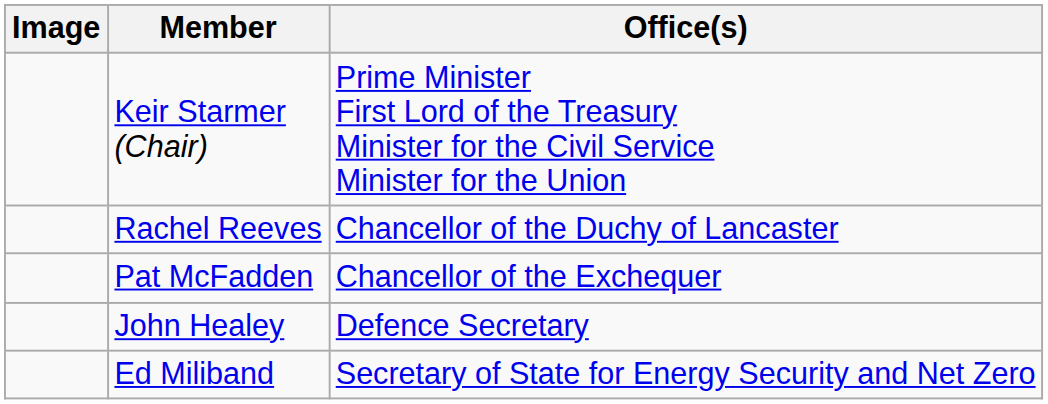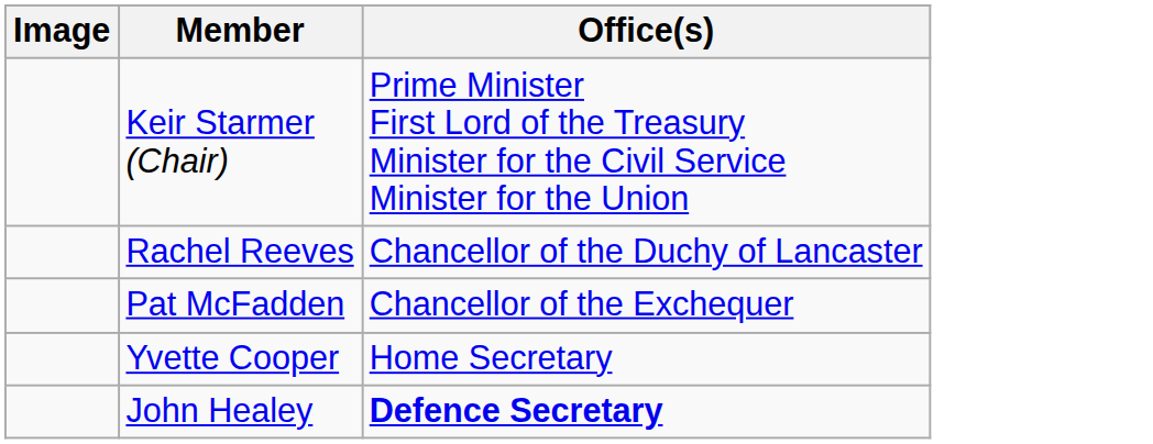+ row: Yvette Cooper | Home Secretary
John Healey | Office(s): normal -> bold
- row: Ed Miliband | Secretary of State for Energy Security and Net Zero
